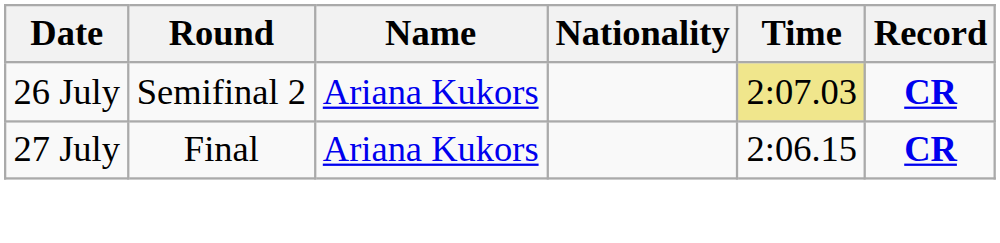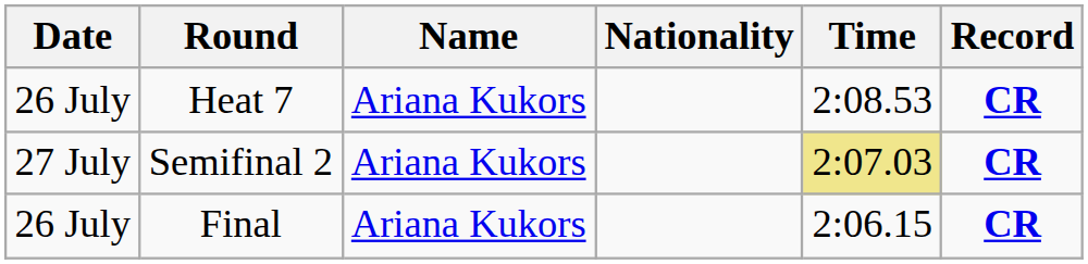+ row: 26 July | Heat 7 | Ariana Kukors | 2:08.53 | CR
Semifinal 2 | Date: 26 July -> 27 July
Final | Date: 27 July -> 26 July
